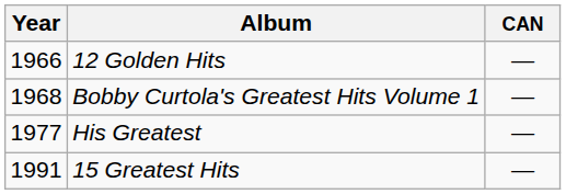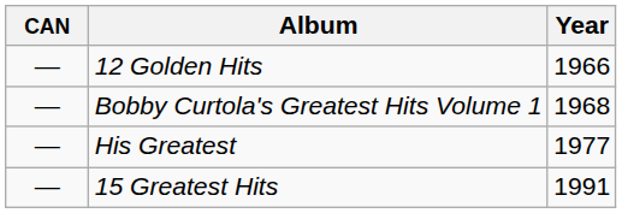columns swapped: Year <-> CAN
